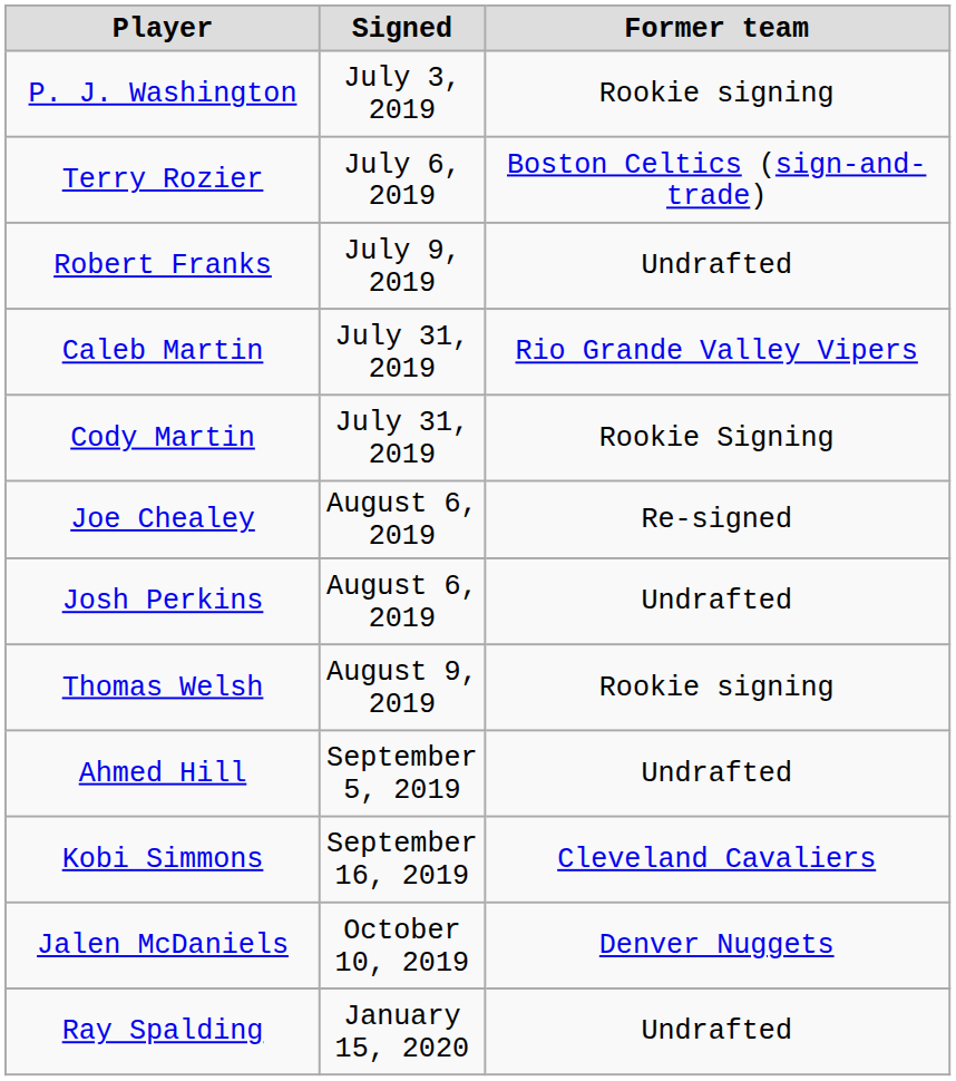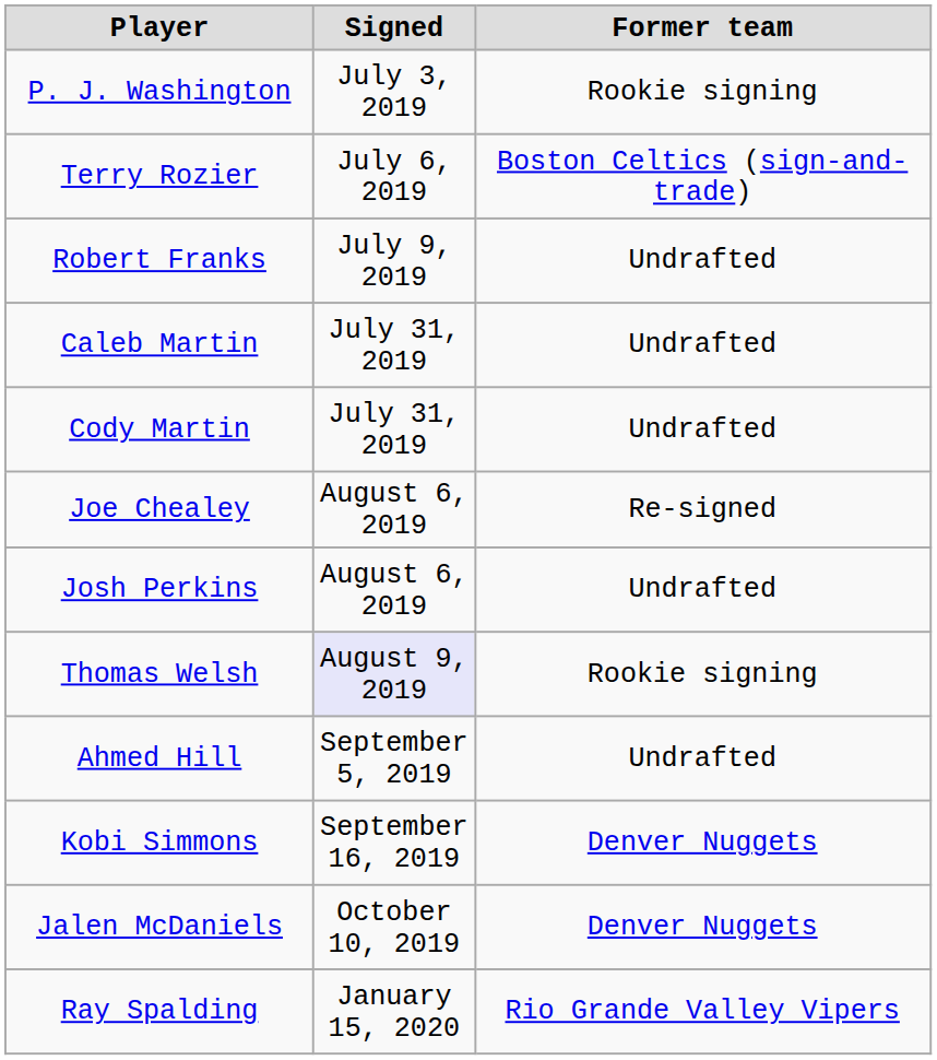Caleb Martin | Former team: Rio Grande Valley Vipers -> Undrafted
Cody Martin | Former team: Rookie Signing -> Undrafted
Thomas Welsh | Signed: no background -> lavender background
Kobi Simmons | Former team: Cleveland Cavaliers -> Denver Nuggets
Ray Spalding | Former team: Undrafted -> Rio Grande Valley Vipers
